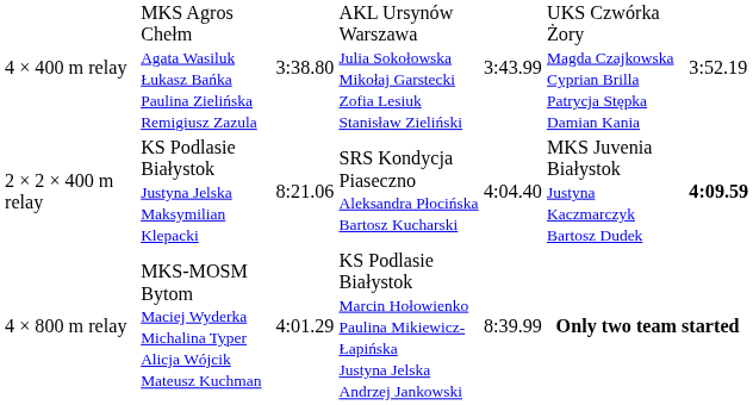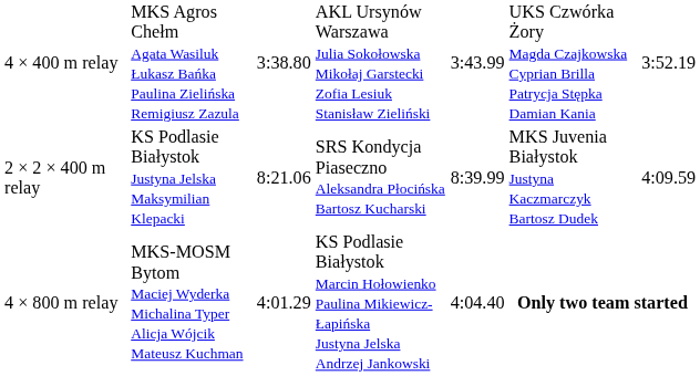2 × 2 × 400 m relay | column 5: 4:04.40 -> 8:39.99
2 × 2 × 400 m relay | column 7: bold -> normal
4 × 800 m relay | column 5: 8:39.99 -> 4:04.40
